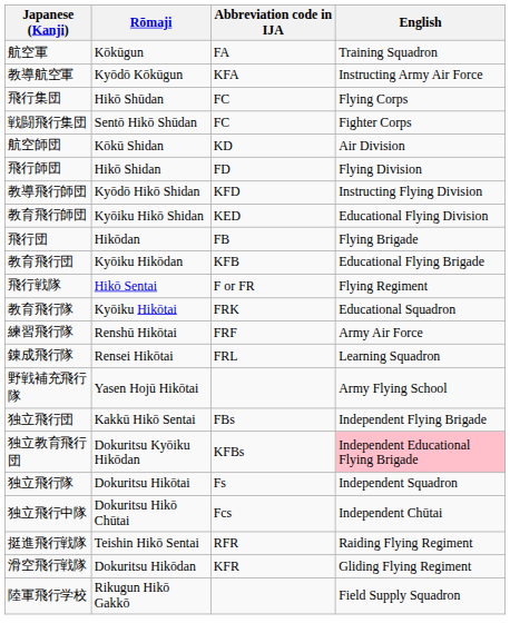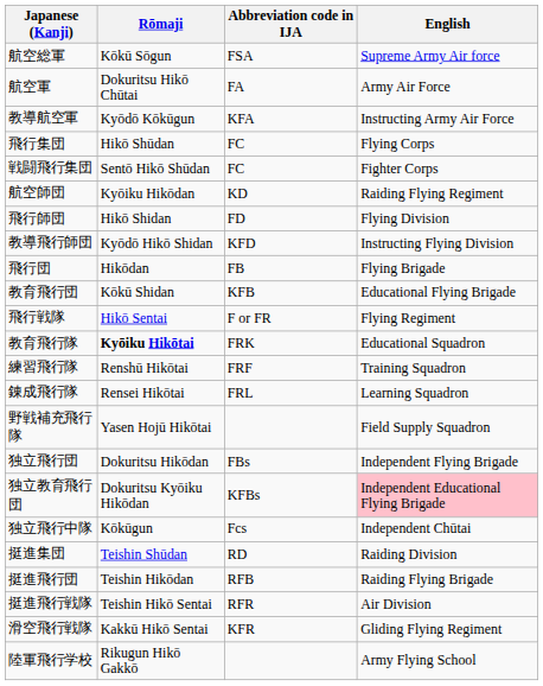+ row: 航空総軍 | Kōkū Sōgun | FSA | Supreme Army Air force
航空軍 | Rōmaji: Kōkūgun -> Dokuritsu Hikō Chūtai
航空軍 | English: Training Squadron -> Army Air Force
航空師団 | Rōmaji: Kōkū Shidan -> Kyōiku Hikōdan
航空師団 | English: Air Division -> Raiding Flying Regiment
- row: 教育飛行師団 | Kyōiku Hikō Shidan | KED | Educational Flying Division
教育飛行団 | Rōmaji: Kyōiku Hikōdan -> Kōkū Shidan
教育飛行隊 | Rōmaji: normal -> bold
練習飛行隊 | English: Army Air Force -> Training Squadron
野戦補充飛行隊 | English: Army Flying School -> Field Supply Squadron
独立飛行団 | Rōmaji: Kakkū Hikō Sentai -> Dokuritsu Hikōdan
- row: 独立飛行隊 | Dokuritsu Hikōtai | Fs | Independent Squadron
独立飛行中隊 | Rōmaji: Dokuritsu Hikō Chūtai -> Kōkūgun
+ row: 挺進集団 | Teishin Shūdan | RD | Raiding Division
+ row: 挺進飛行団 | Teishin Hikōdan | RFB | Raiding Flying Brigade
挺進飛行戦隊 | English: Raiding Flying Regiment -> Air Division
滑空飛行戦隊 | Rōmaji: Dokuritsu Hikōdan -> Kakkū Hikō Sentai
陸軍飛行学校 | English: Field Supply Squadron -> Army Flying School
